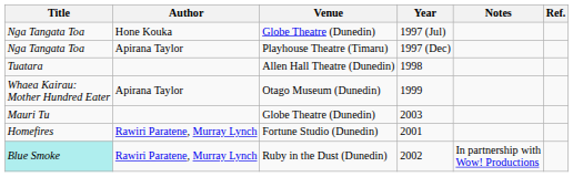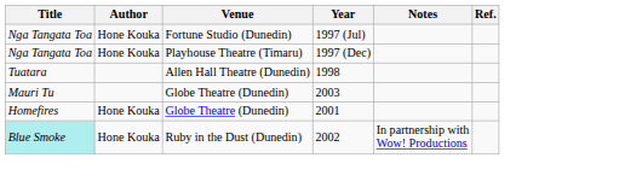1997 (Jul) | Venue: Globe Theatre (Dunedin) -> Fortune Studio (Dunedin)
1997 (Dec) | Author: Apirana Taylor -> Hone Kouka
- row: Whaea Kairau: Mother Hundred Eater | Apirana Taylor | Otago Museum (Dunedin) | 1999
2001 | Author: Rawiri Paratene, Murray Lynch -> Hone Kouka
2001 | Venue: Fortune Studio (Dunedin) -> Globe Theatre (Dunedin)
2002 | Author: Rawiri Paratene, Murray Lynch -> Hone Kouka
